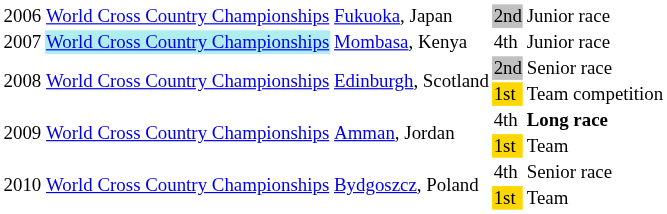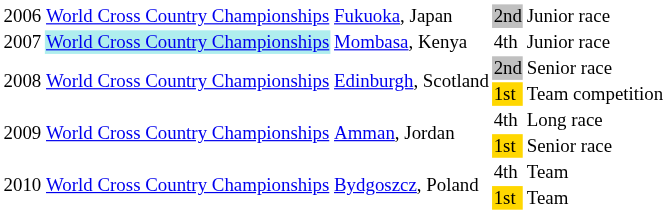2009 / 4th | column 5: bold -> normal
2009 / 1st | column 5: Team -> Senior race
2010 / 4th | column 5: Senior race -> Team
